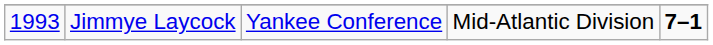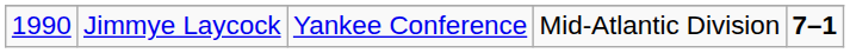Jimmye Laycock | column 1: 1993 -> 1990
